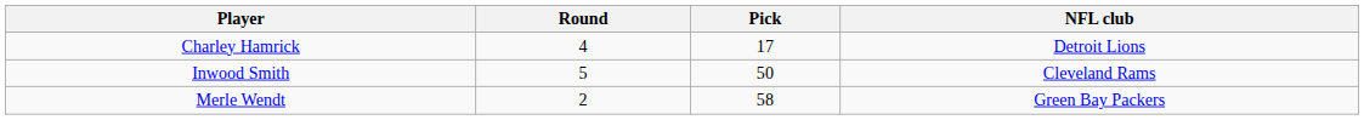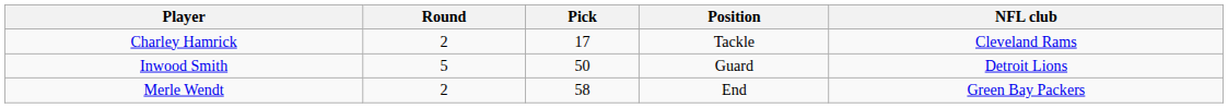+ column: Position | Tackle | Guard | End
Charley Hamrick | Round: 4 -> 2
Charley Hamrick | NFL club: Detroit Lions -> Cleveland Rams
Inwood Smith | NFL club: Cleveland Rams -> Detroit Lions
